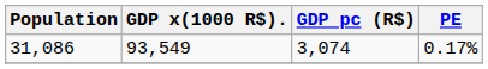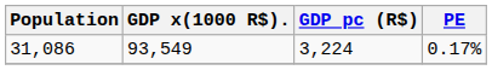31,086 | GDP pc (R$): 3,074 -> 3,224
